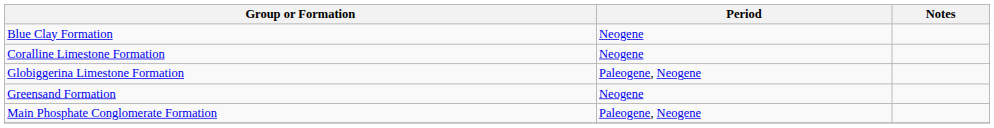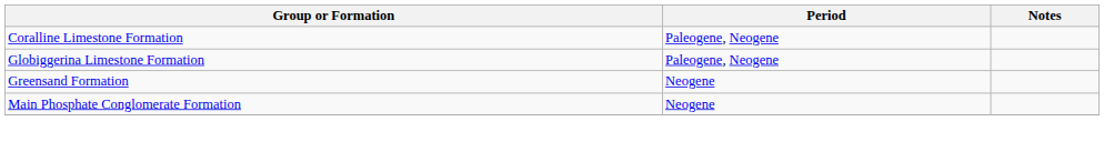- row: Blue Clay Formation | Neogene
Coralline Limestone Formation | Period: Neogene -> Paleogene, Neogene
Main Phosphate Conglomerate Formation | Period: Paleogene, Neogene -> Neogene
